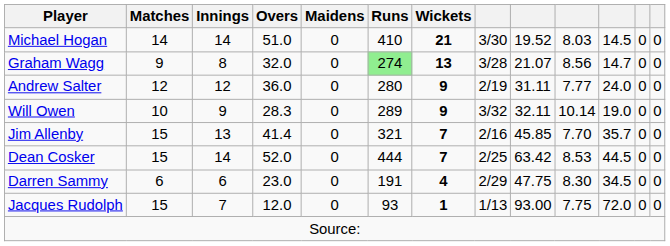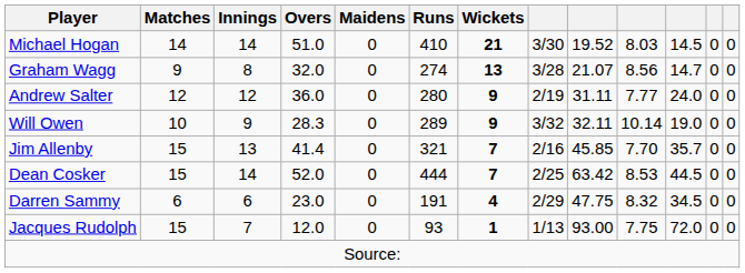Graham Wagg | Runs: lightgreen background -> no background
Darren Sammy | column 10: 8.30 -> 8.32
